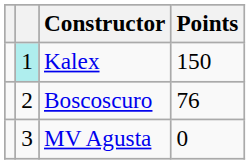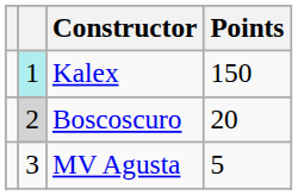Boscoscuro | column 2: no background -> lightgrey background
Boscoscuro | Points: 76 -> 20
MV Agusta | Points: 0 -> 5
